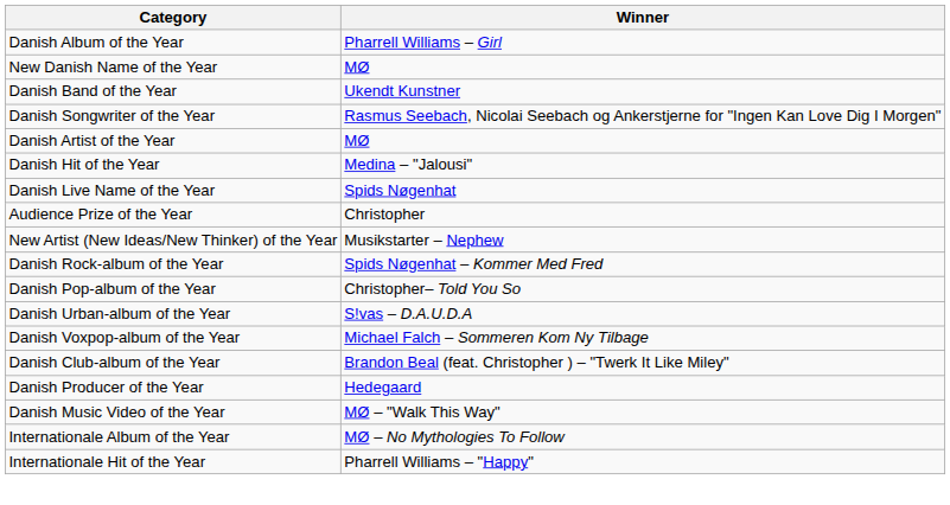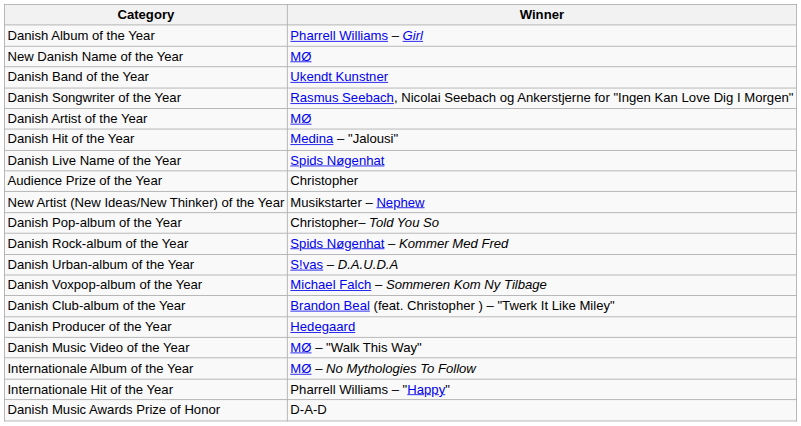rows swapped: Danish Rock-album of the Year <-> Danish Pop-album of the Year
+ row: Danish Music Awards Prize of Honor | D-A-D
